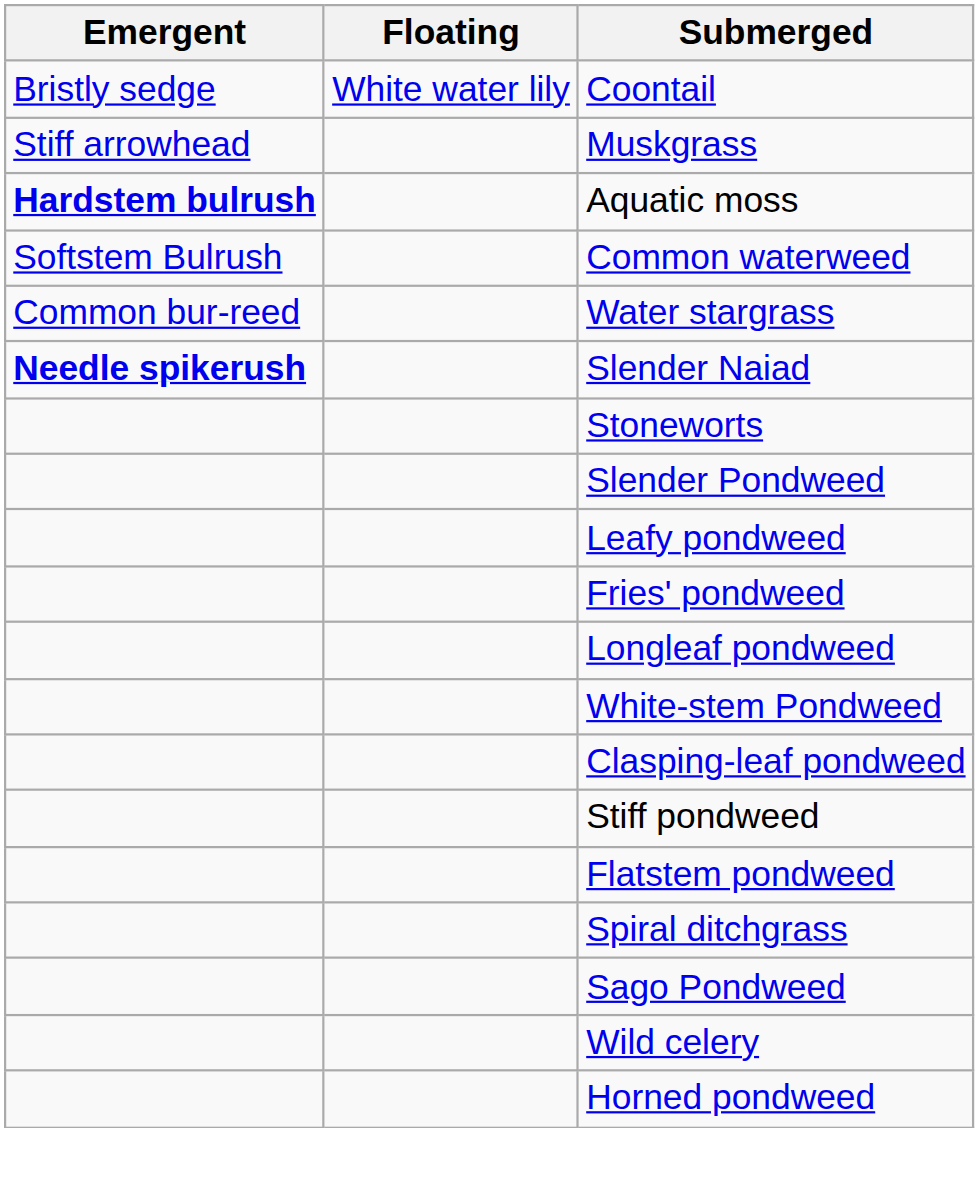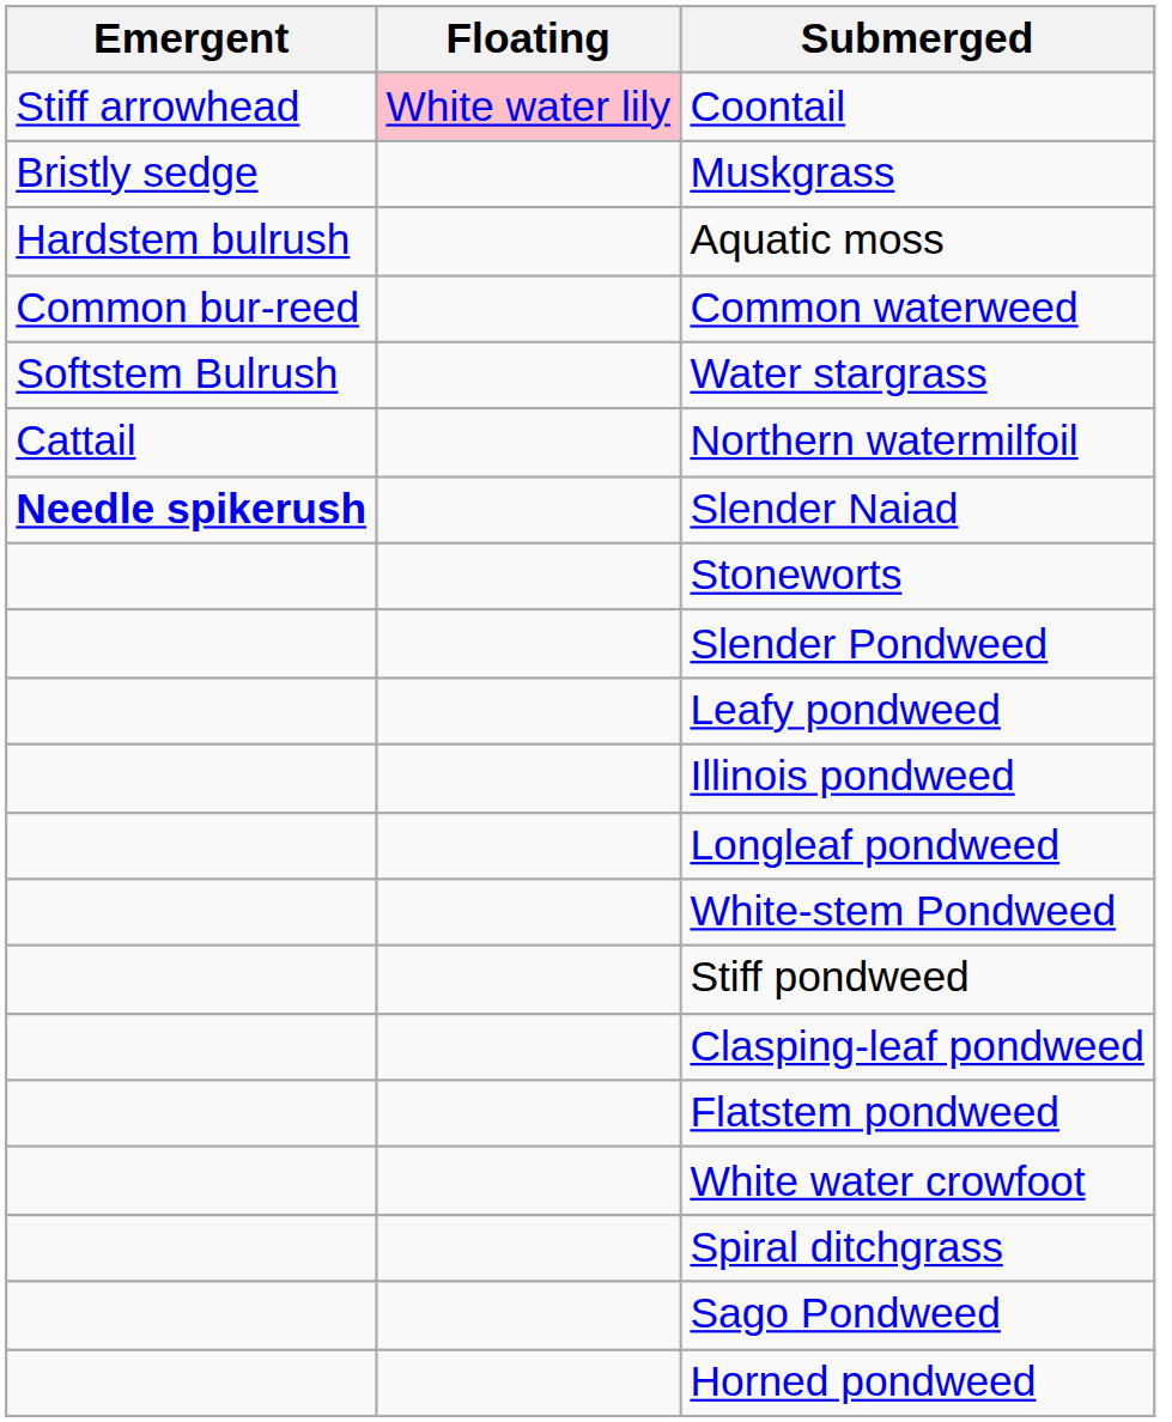Coontail | Emergent: Bristly sedge -> Stiff arrowhead
Coontail | Floating: no background -> pink background
Muskgrass | Emergent: Stiff arrowhead -> Bristly sedge
Aquatic moss | Emergent: bold -> normal
Common waterweed | Emergent: Softstem Bulrush -> Common bur-reed
Water stargrass | Emergent: Common bur-reed -> Softstem Bulrush
+ row: Cattail | Northern watermilfoil
- row: Fries' pondweed
+ row: Illinois pondweed
rows swapped: Clasping-leaf pondweed <-> Stiff pondweed
+ row: White water crowfoot
- row: Wild celery
